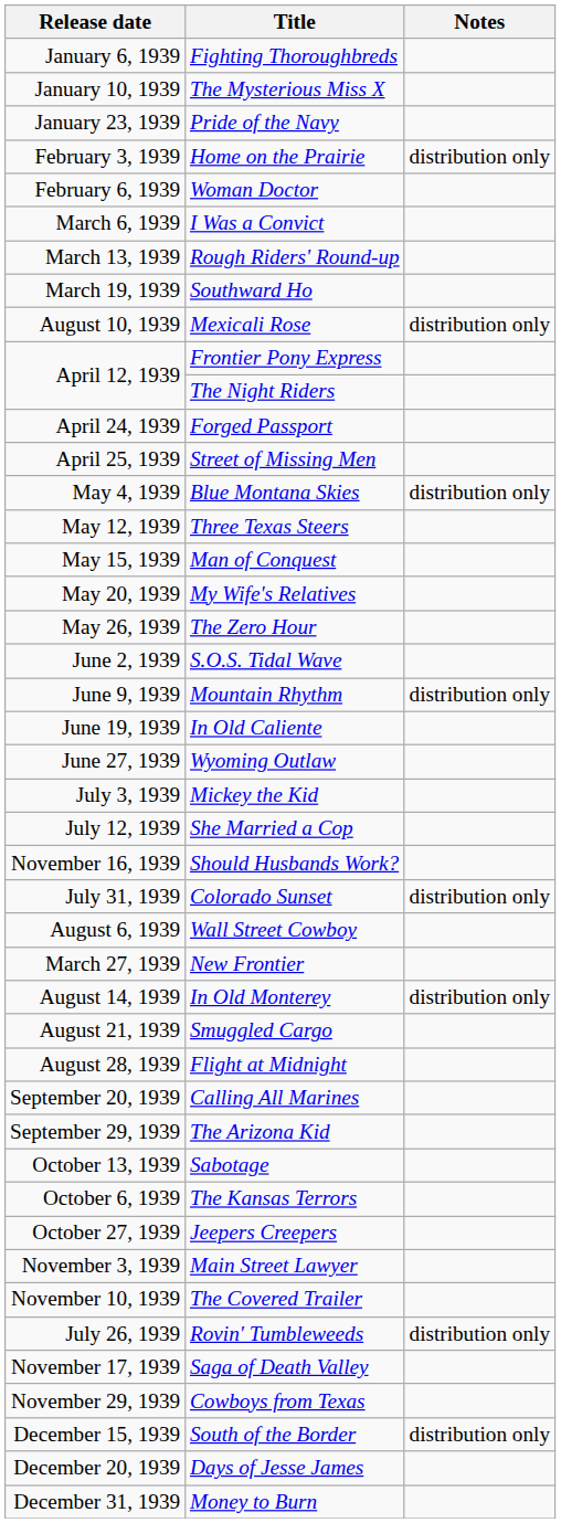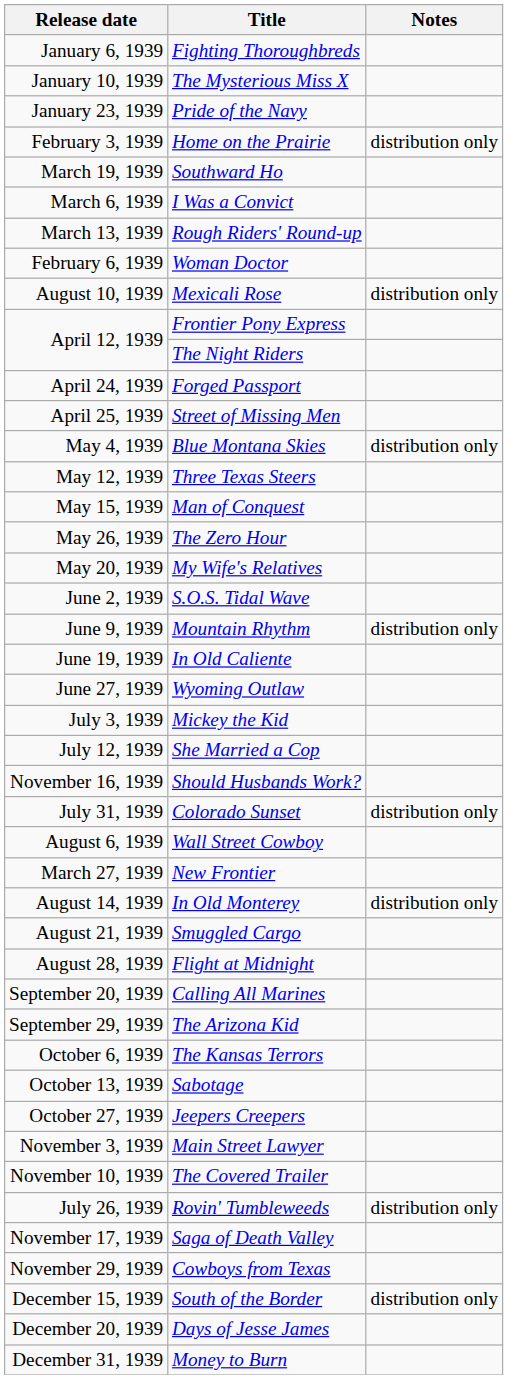rows swapped: Woman Doctor <-> Southward Ho
rows swapped: My Wife's Relatives <-> The Zero Hour
rows swapped: The Kansas Terrors <-> Sabotage
